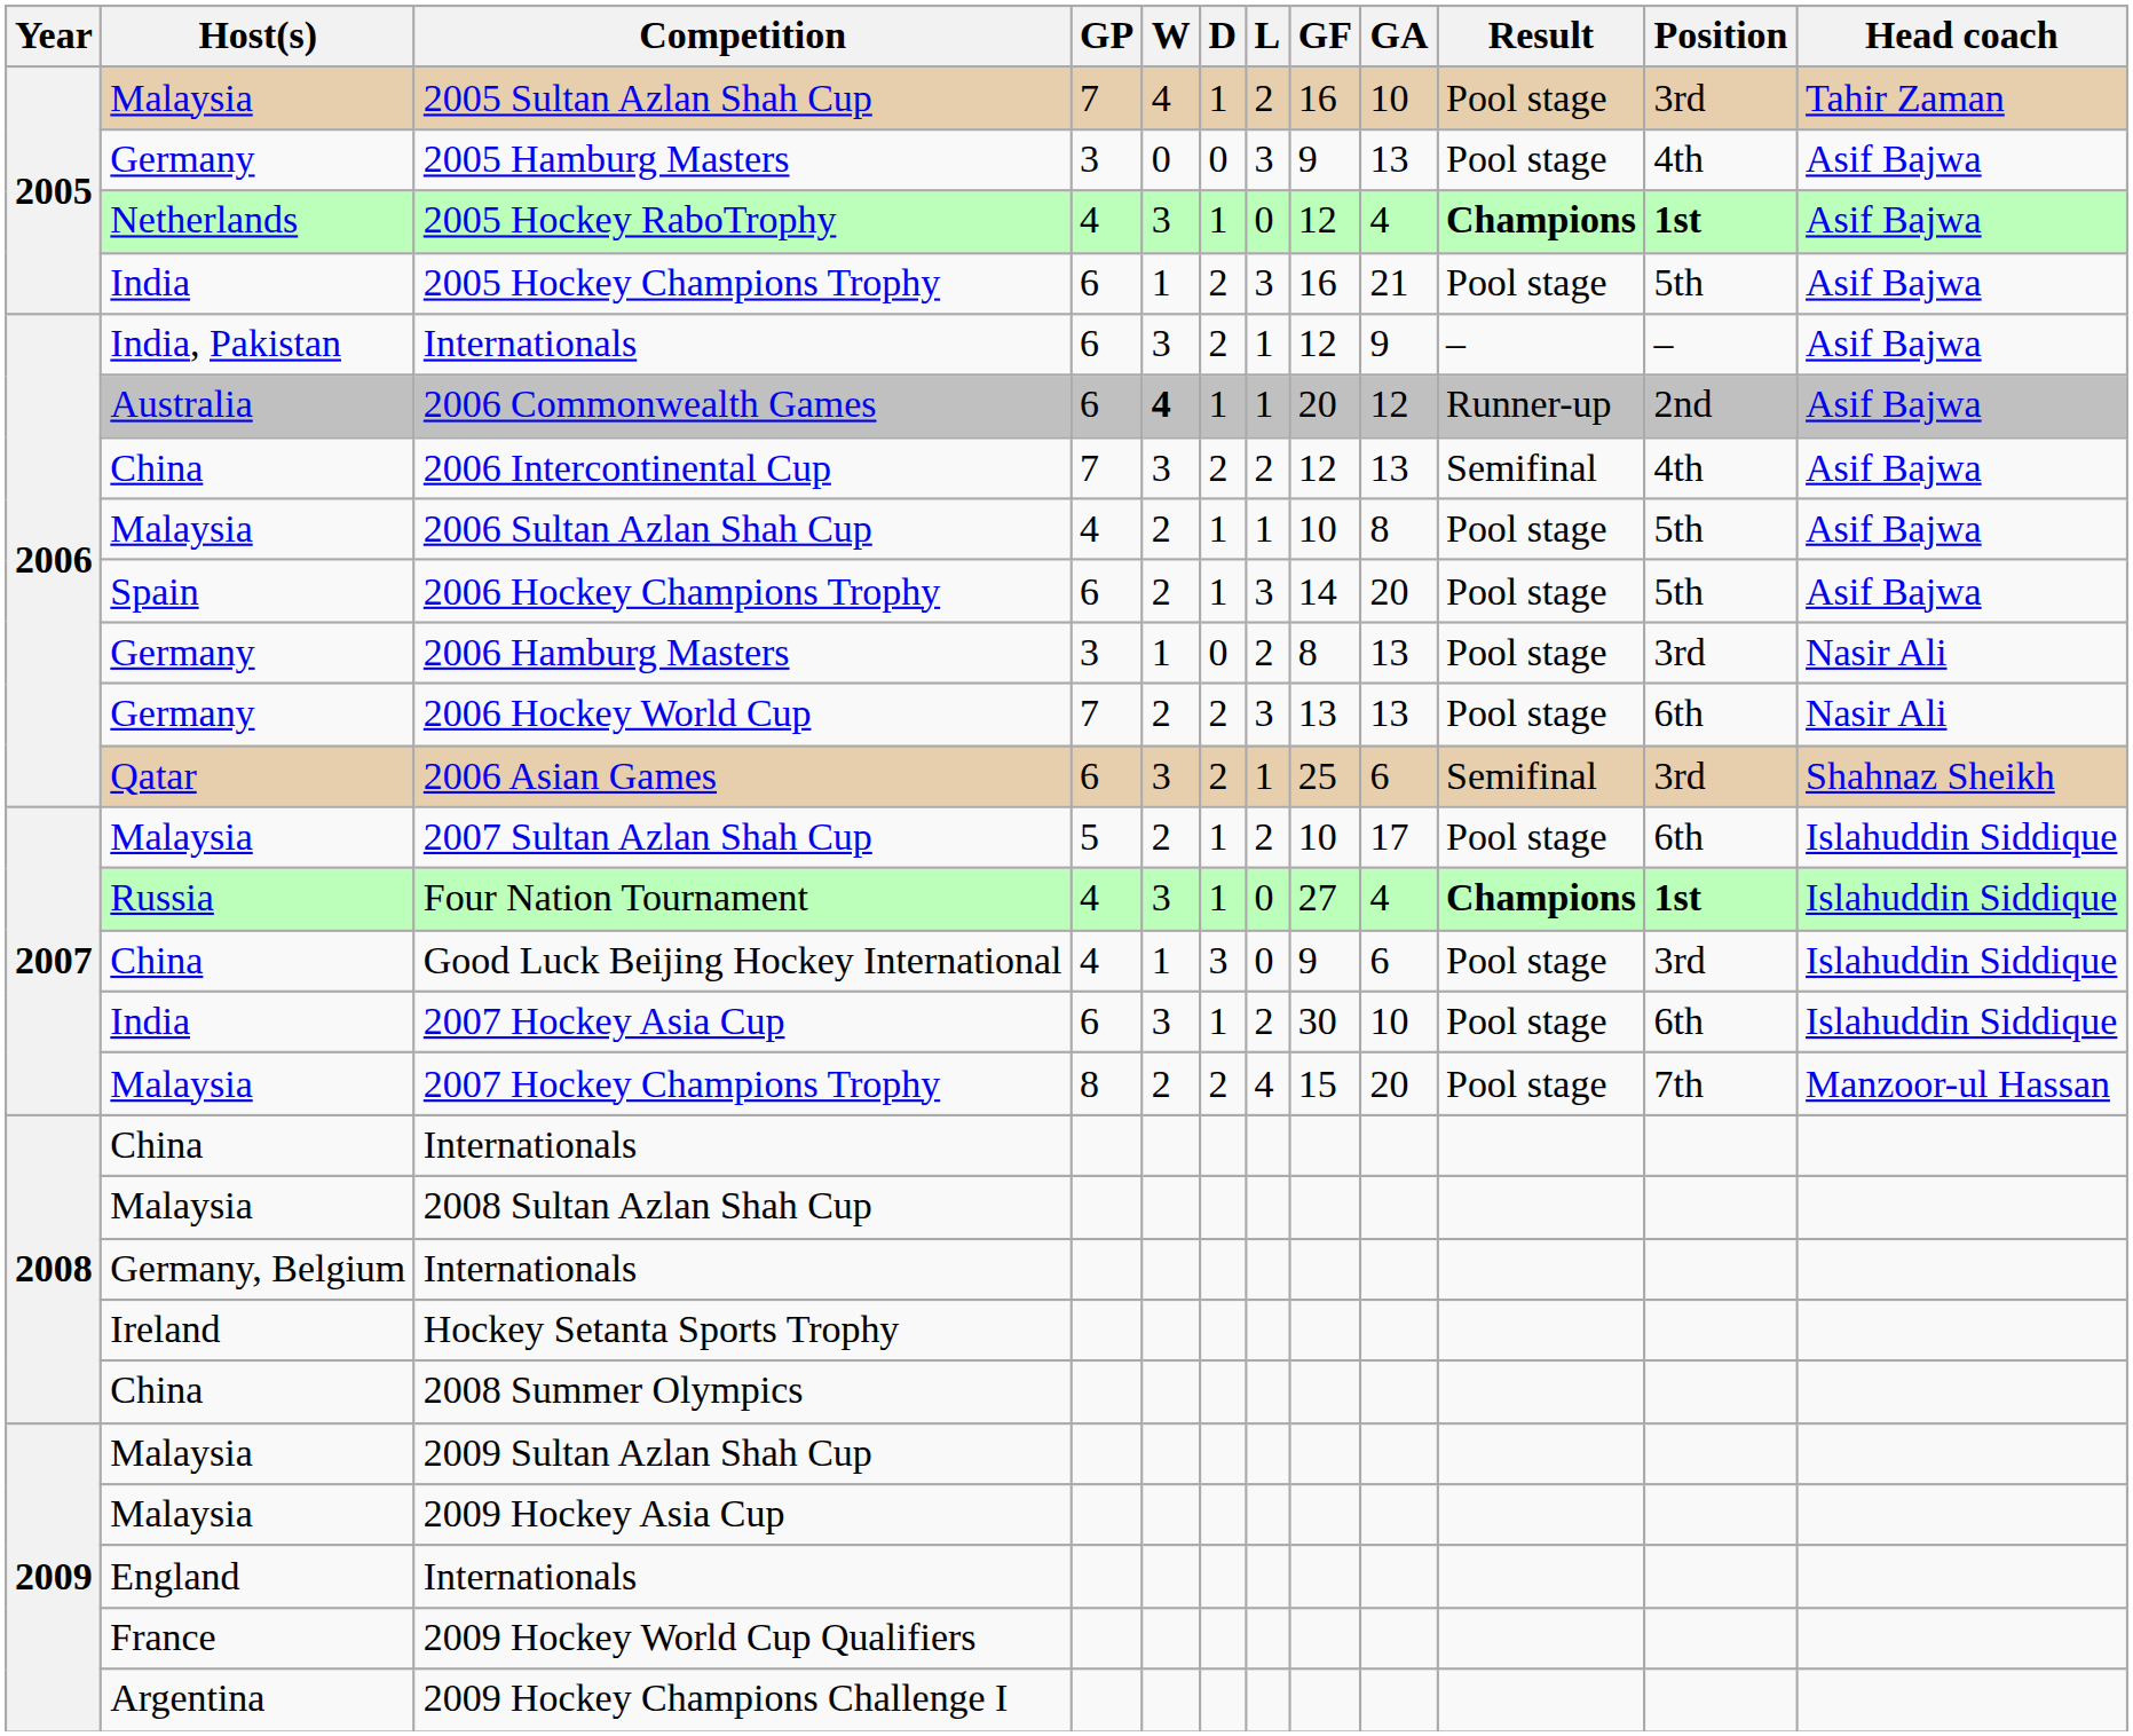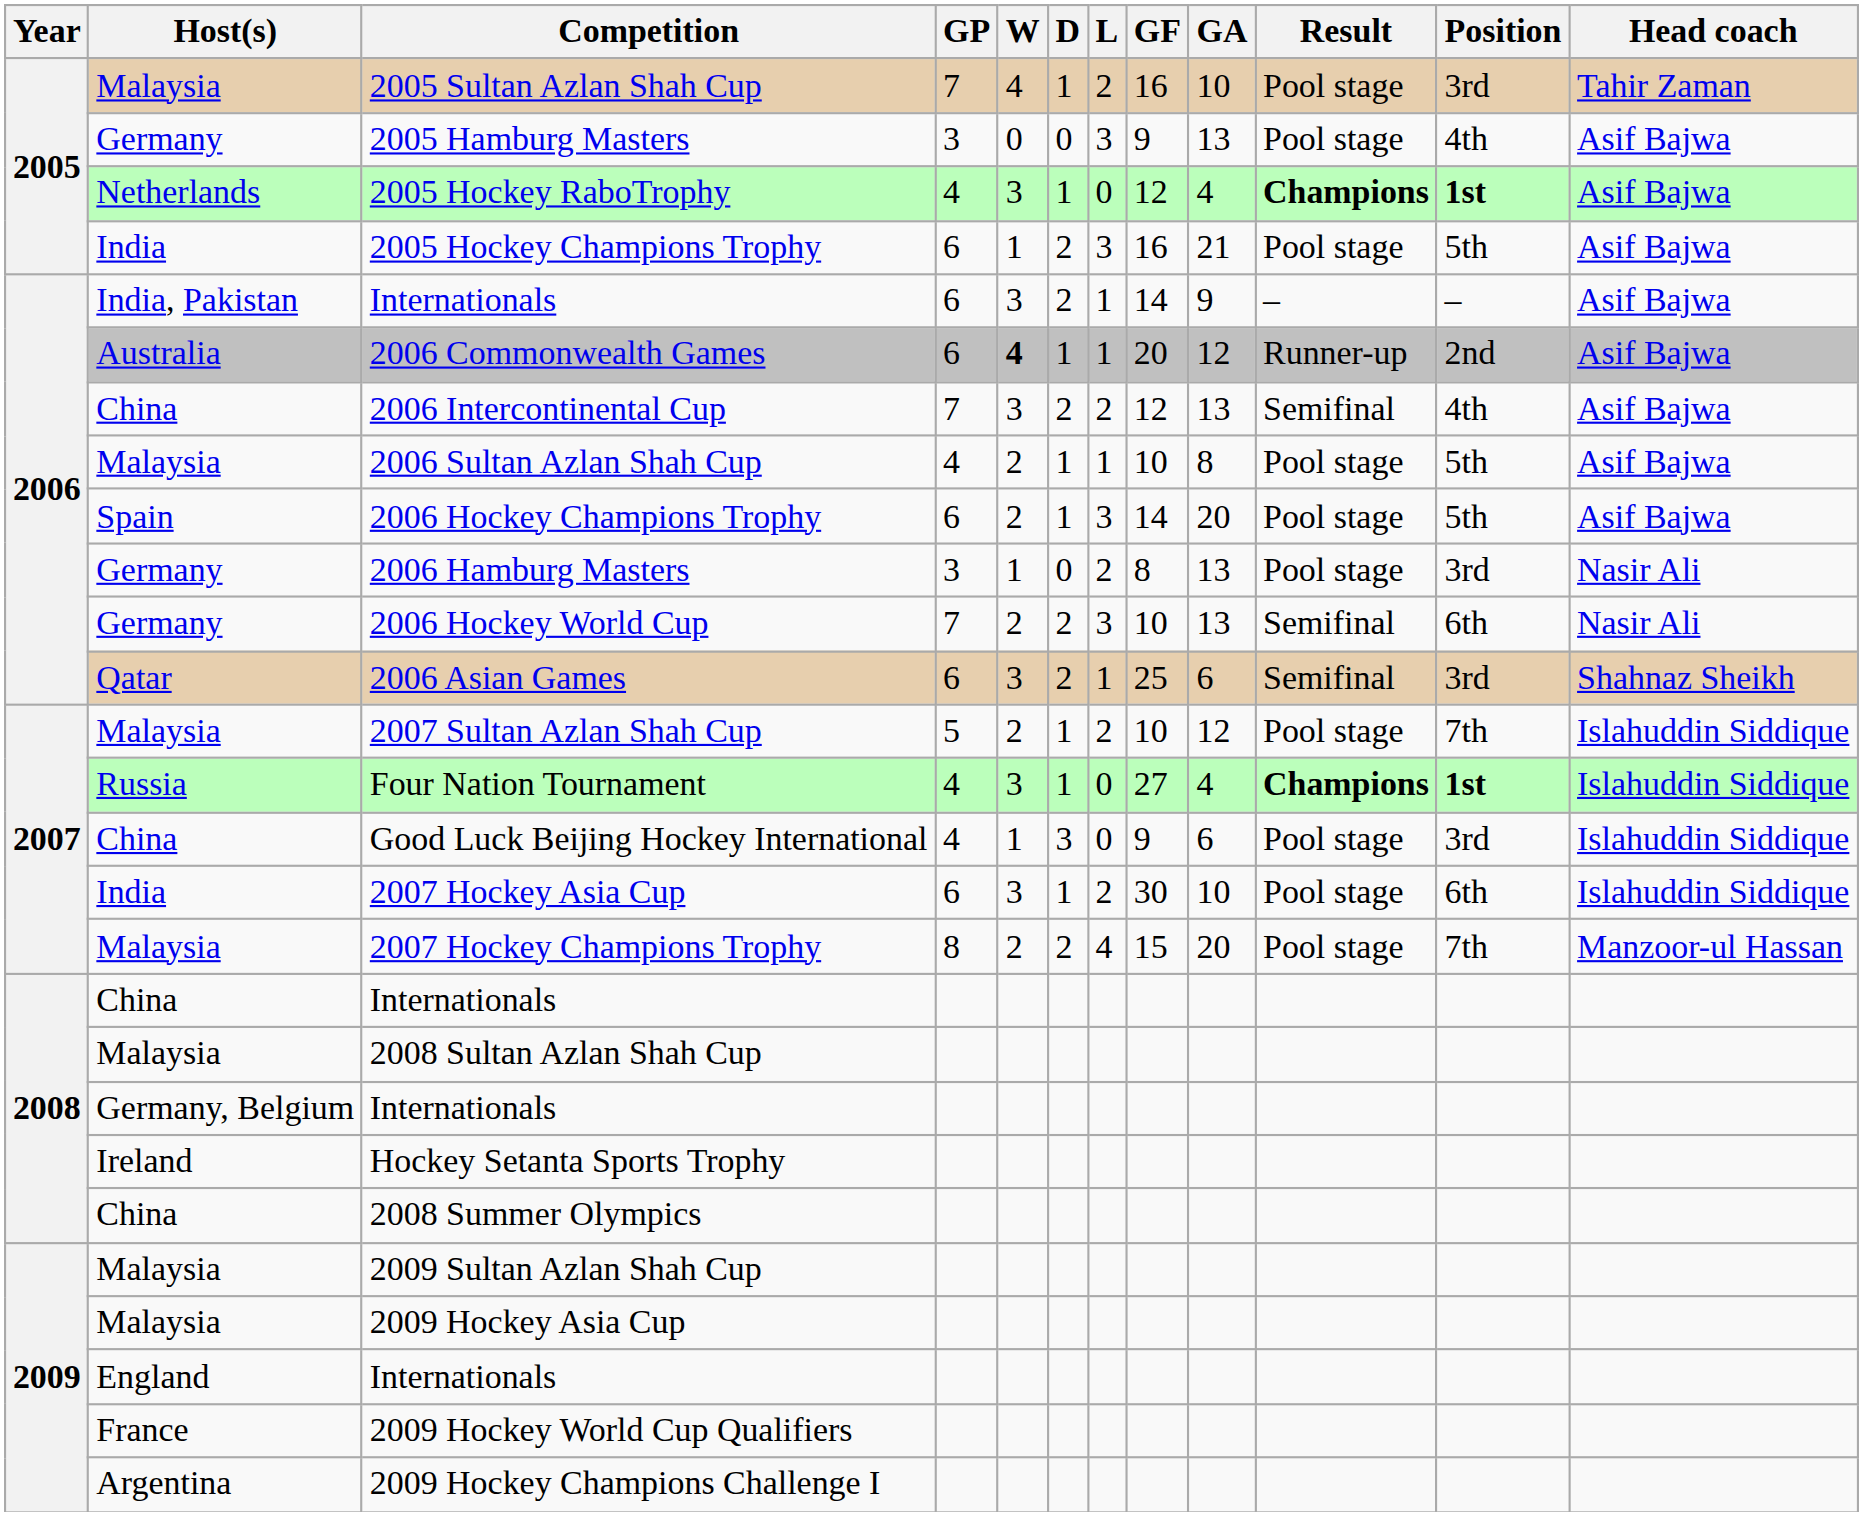India, Pakistan / Internationals | GF: 12 -> 14
2006 Hockey World Cup | GF: 13 -> 10
2006 Hockey World Cup | Result: Pool stage -> Semifinal
2007 Sultan Azlan Shah Cup | GA: 17 -> 12
2007 Sultan Azlan Shah Cup | Position: 6th -> 7th
